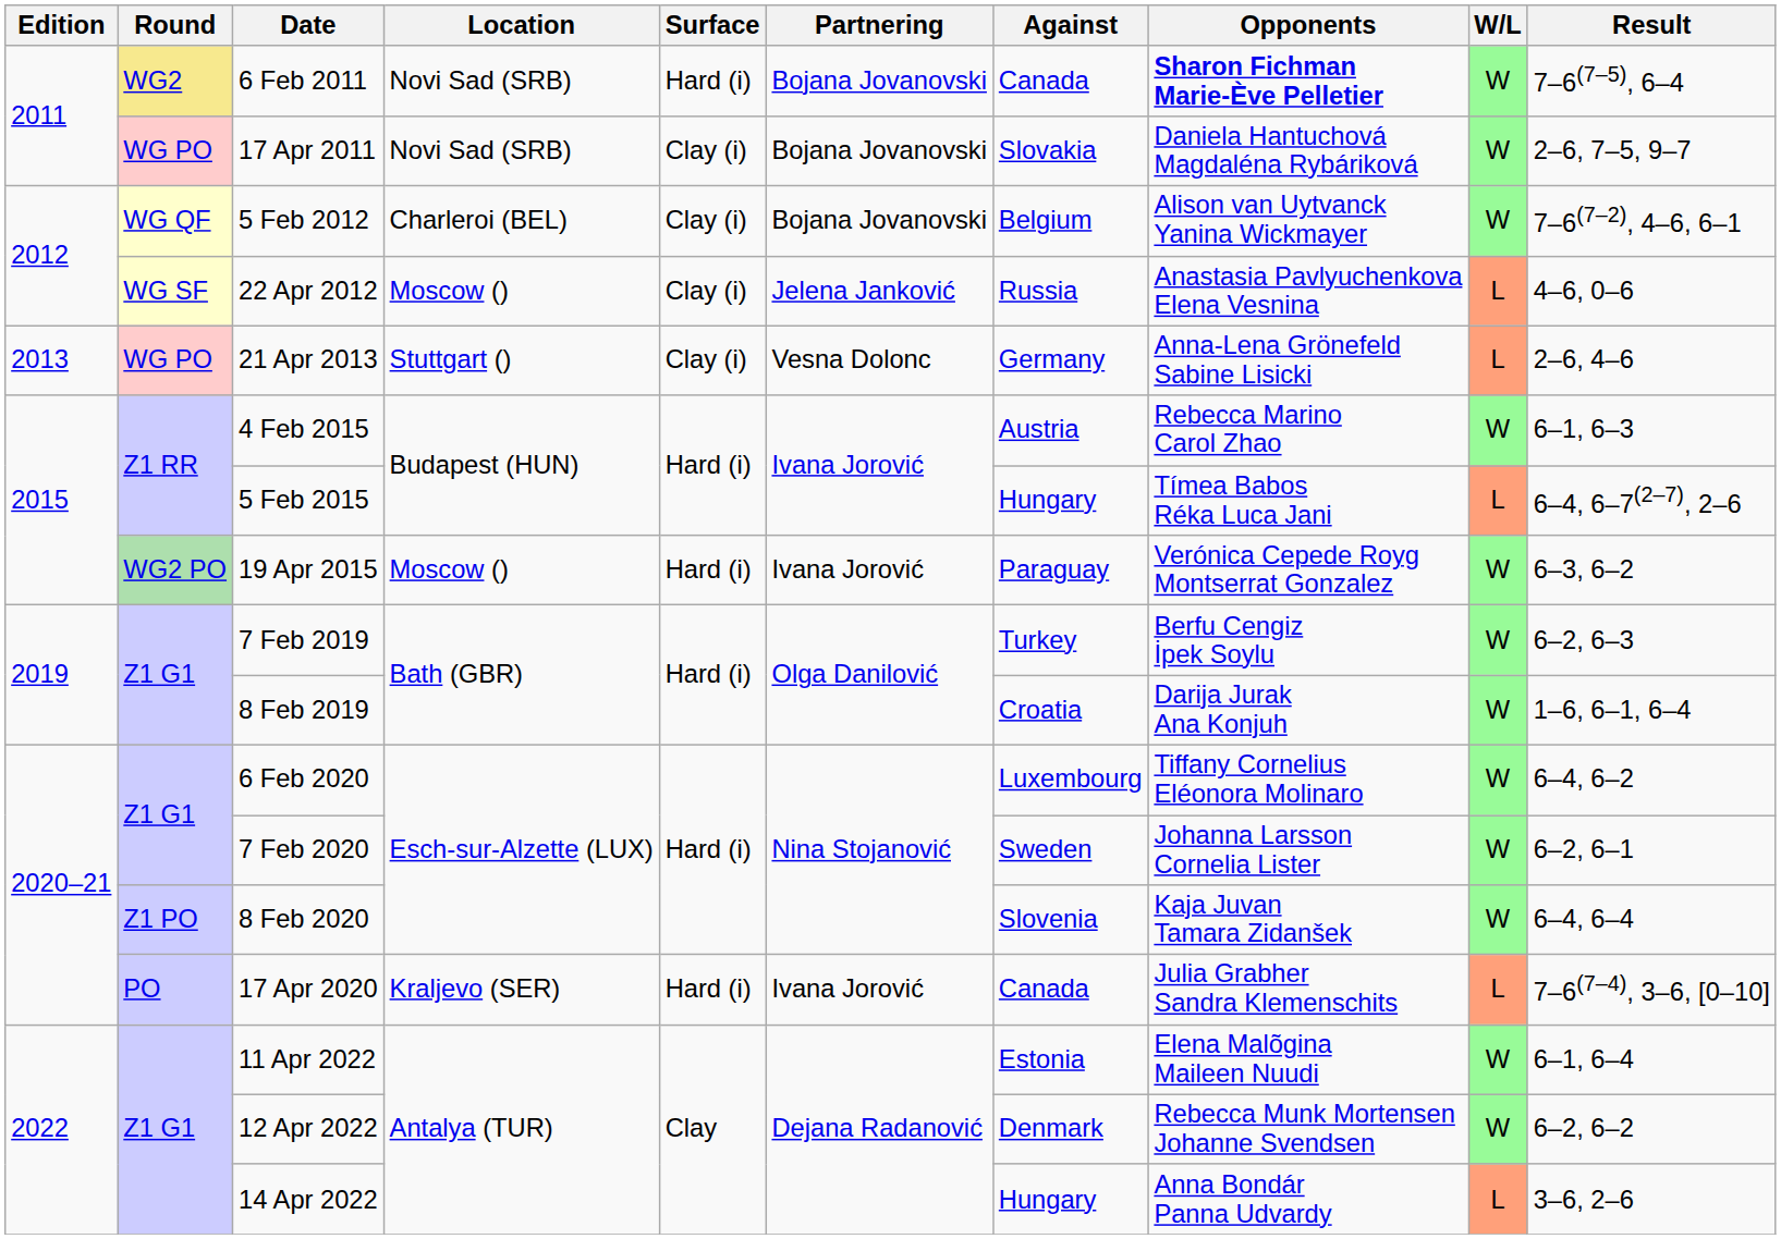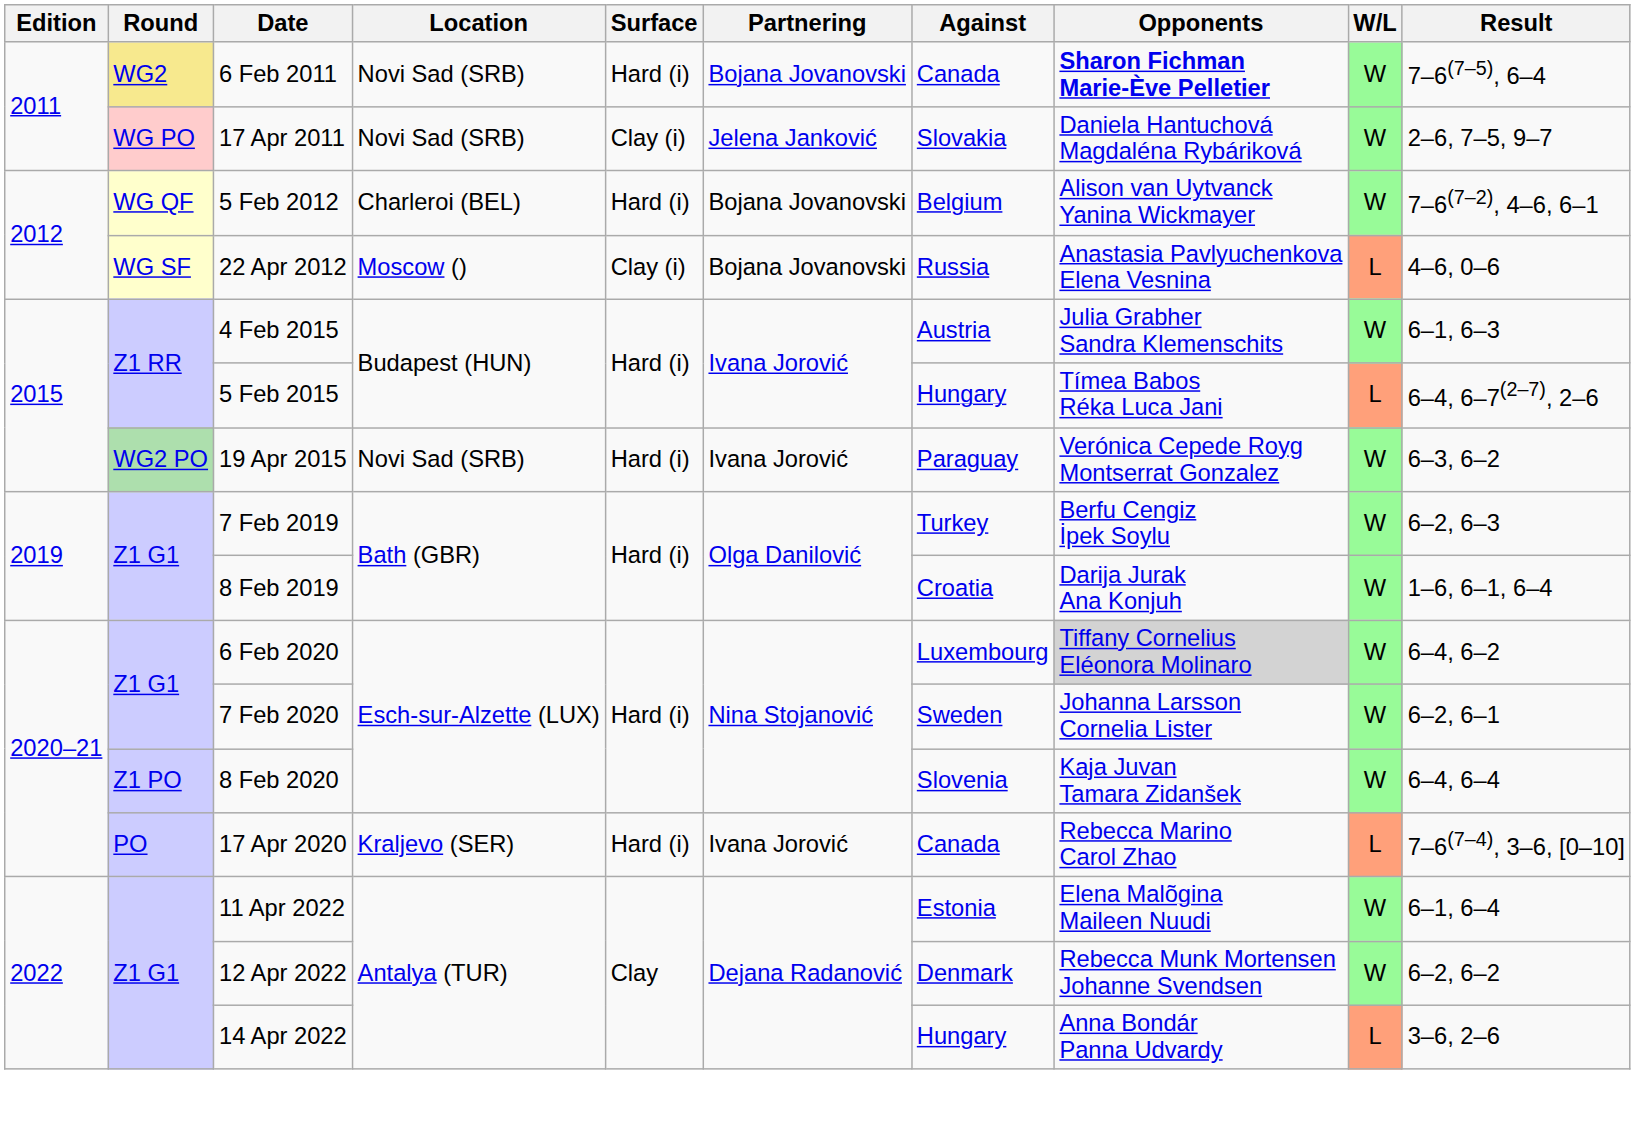17 Apr 2011 | Partnering: Bojana Jovanovski -> Jelena Janković
5 Feb 2012 | Surface: Clay (i) -> Hard (i)
22 Apr 2012 | Partnering: Jelena Janković -> Bojana Jovanovski
- row: 2013 | WG PO | 21 Apr 2013 | Stuttgart () | Clay (i) | Vesna Dolonc | Germany | Anna-Lena Grönefeld Sabine Lisicki | L | 2–6, 4–6
4 Feb 2015 | Opponents: Rebecca Marino Carol Zhao -> Julia Grabher Sandra Klemenschits
19 Apr 2015 | Location: Moscow () -> Novi Sad (SRB)
6 Feb 2020 | Opponents: no background -> lightgrey background
17 Apr 2020 | Opponents: Julia Grabher Sandra Klemenschits -> Rebecca Marino Carol Zhao
